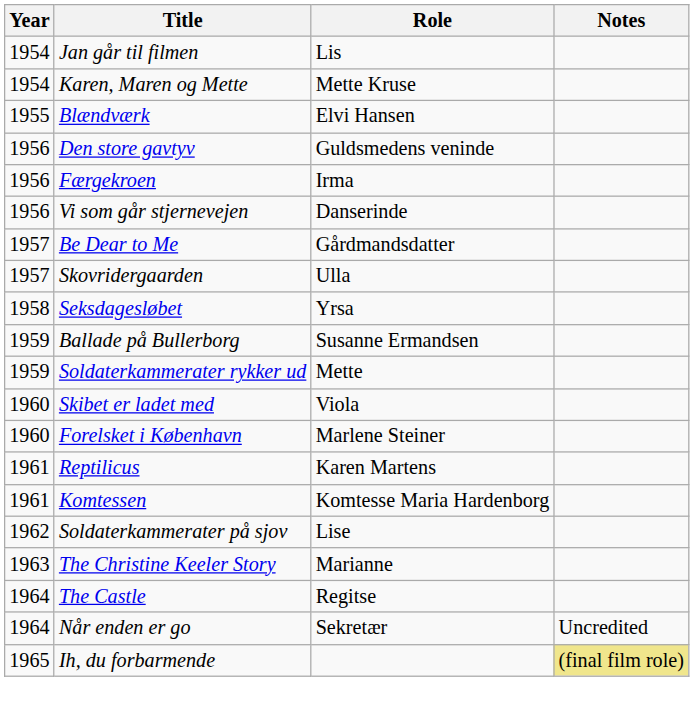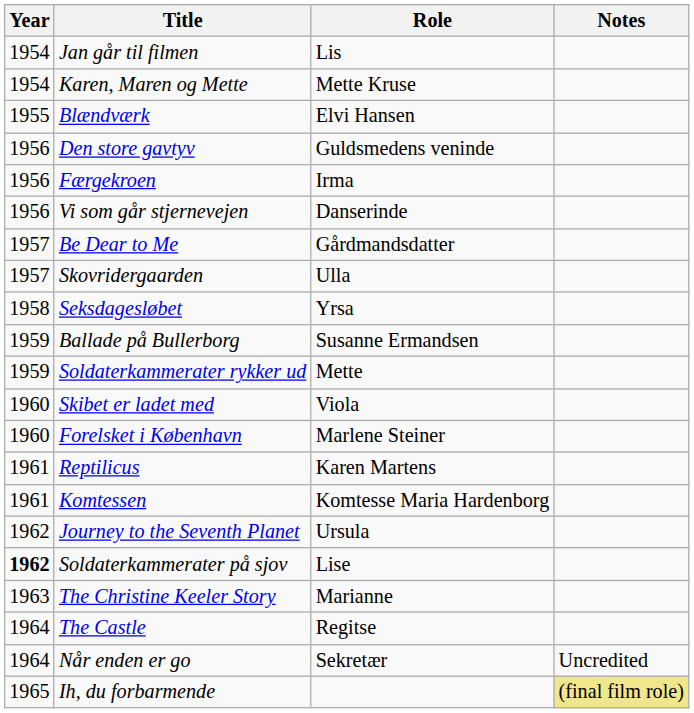+ row: 1962 | Journey to the Seventh Planet | Ursula
Soldaterkammerater på sjov | Year: normal -> bold
